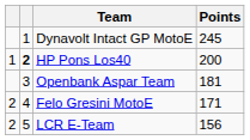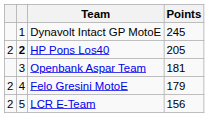HP Pons Los40 | column 1: 1 -> 2
HP Pons Los40 | Points: 200 -> 205
Felo Gresini MotoE | Points: 171 -> 179
